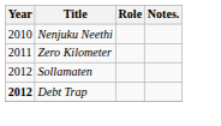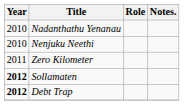+ row: 2010 | Nadanthathu Yenanau
Sollamaten | Year: normal -> bold
